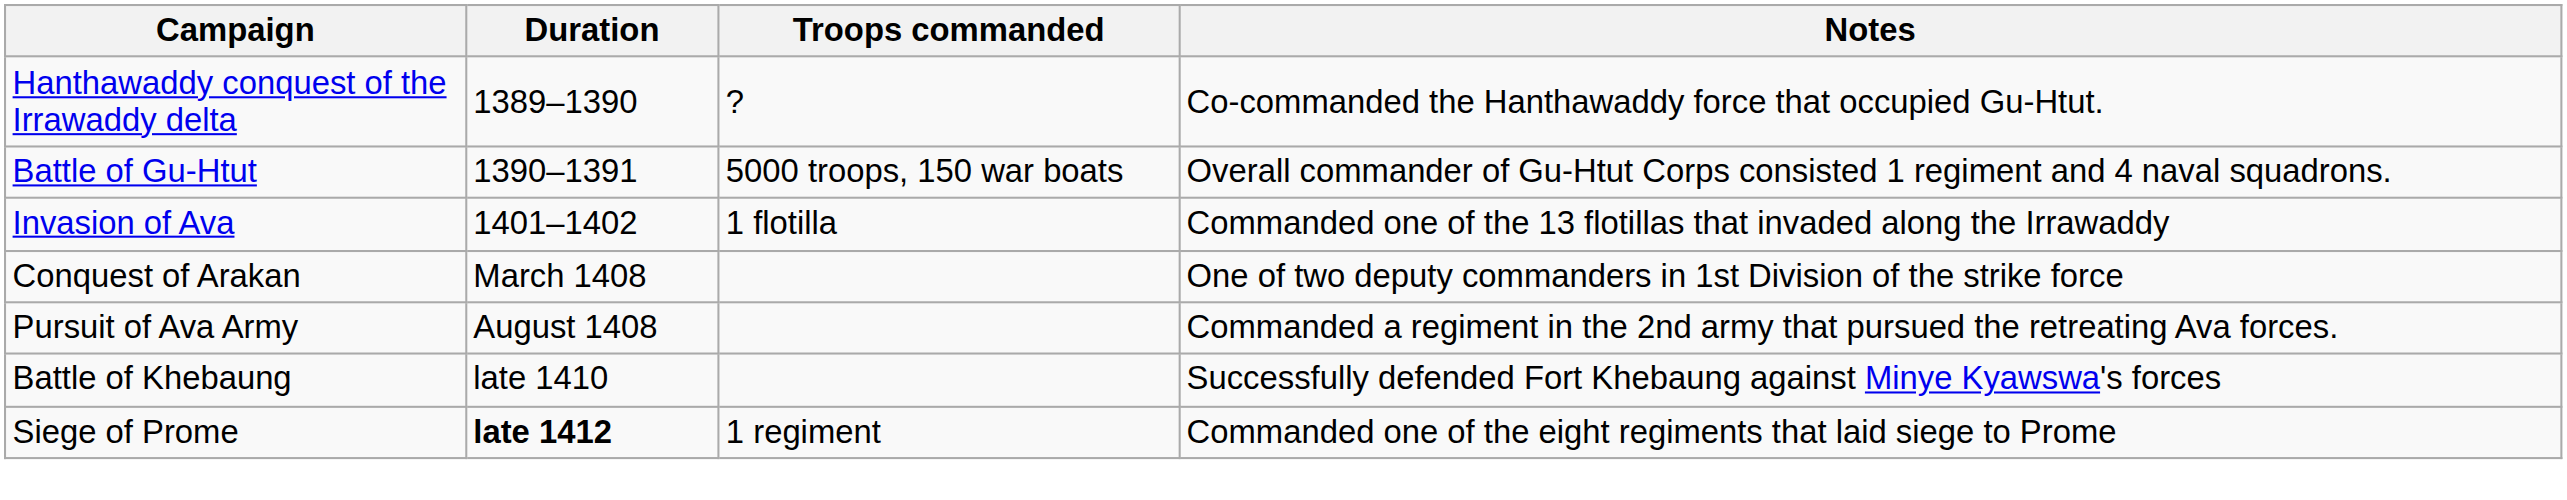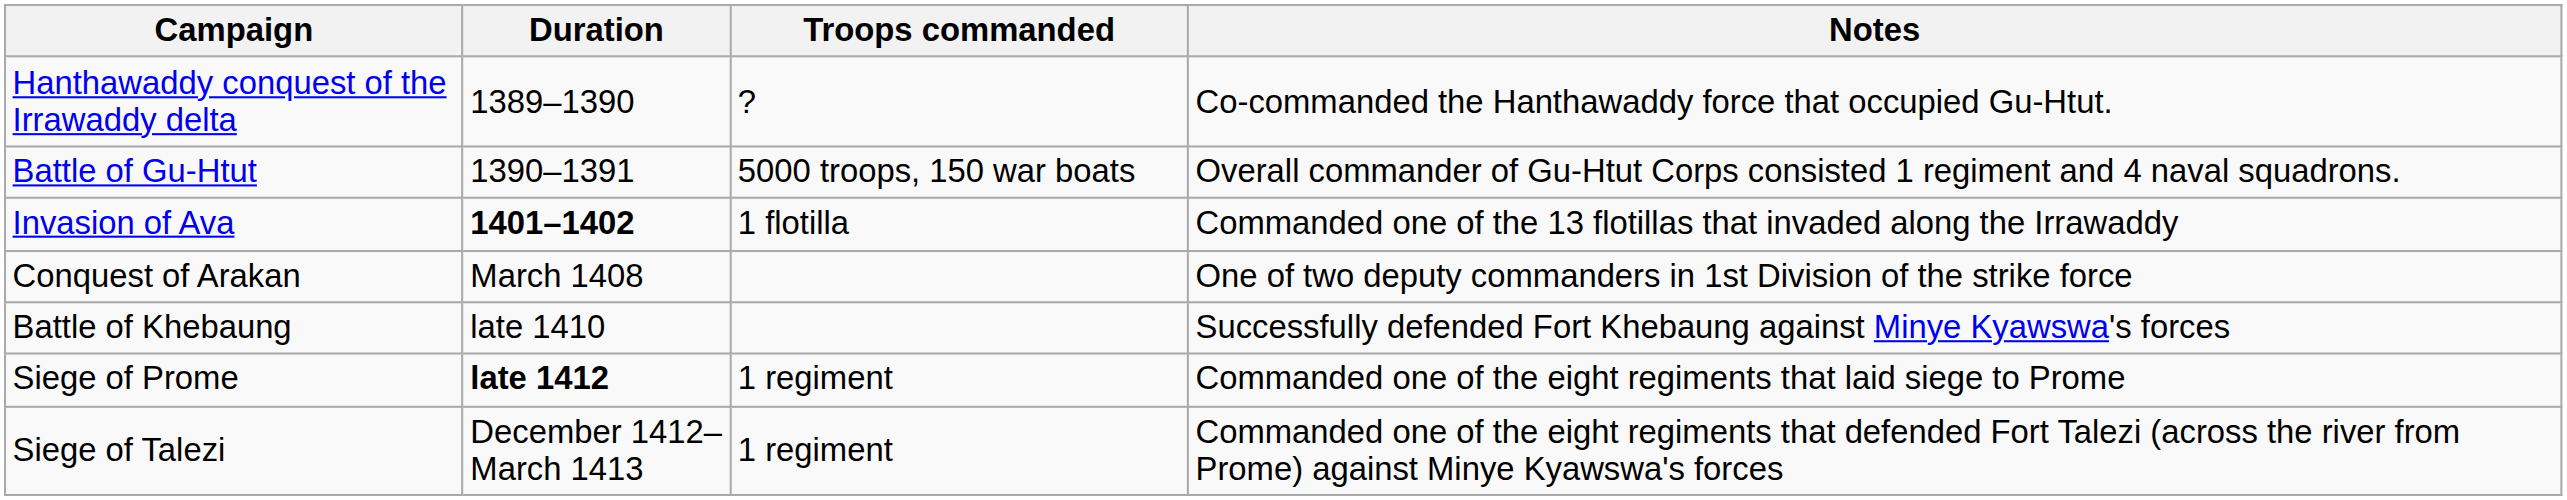Invasion of Ava | Duration: normal -> bold
- row: Pursuit of Ava Army | August 1408 | Commanded a regiment in the 2nd army that pursued the retreating Ava forces.
+ row: Siege of Talezi | December 1412–March 1413 | 1 regiment | Commanded one of the eight regiments that defended Fort Talezi (across the river from Prome) against Minye Kyawswa's forces
